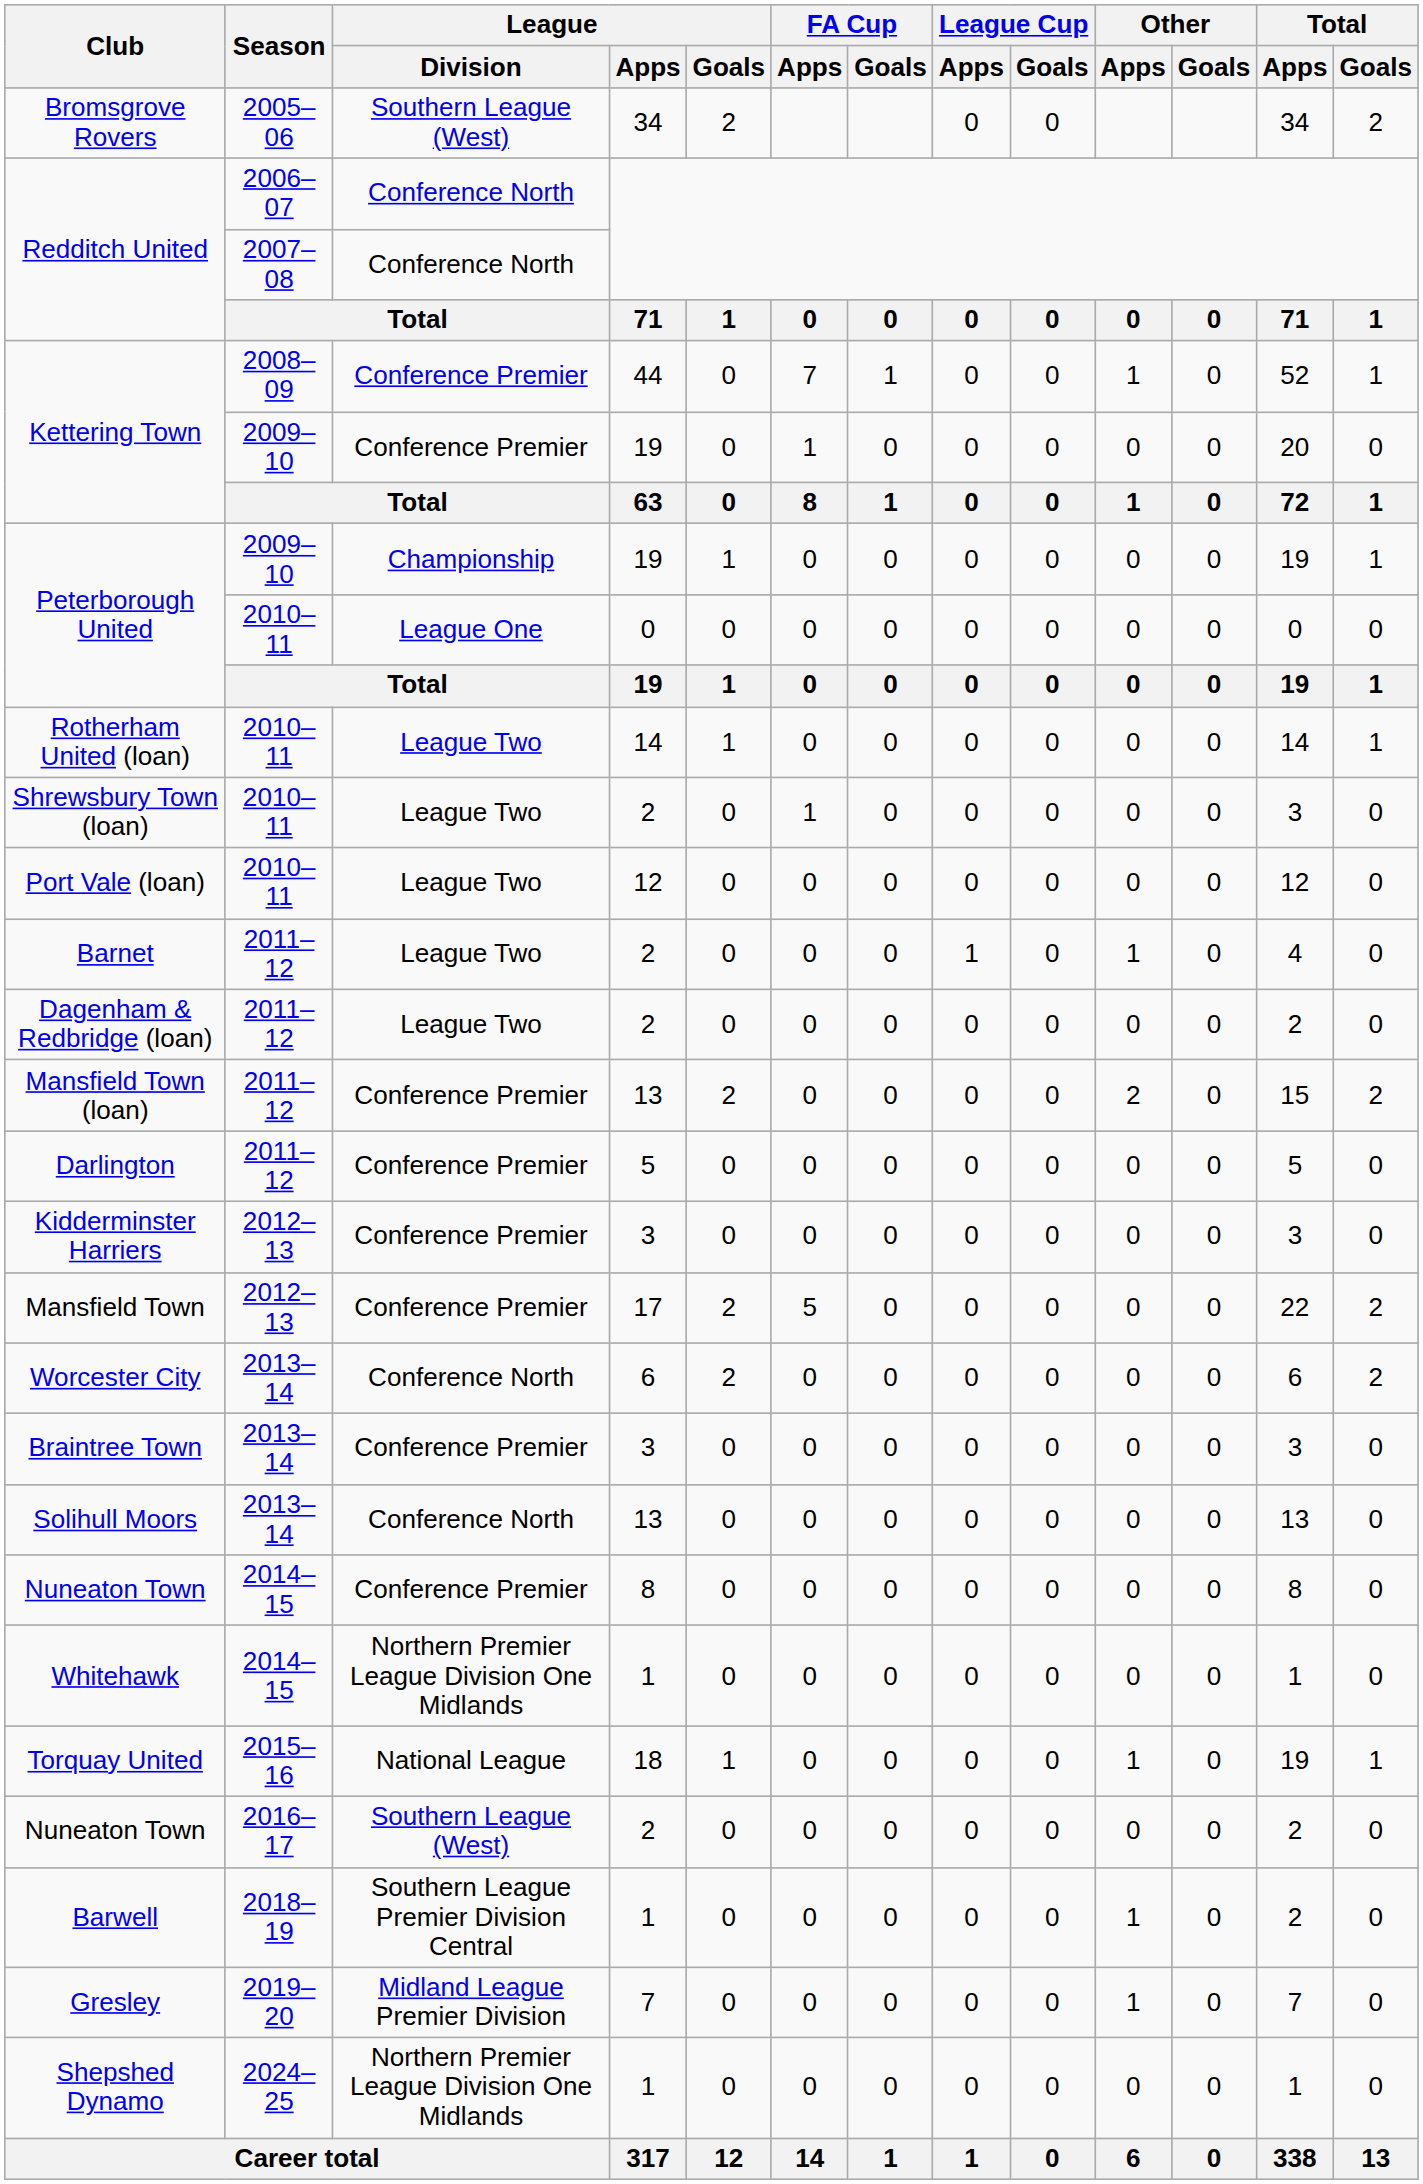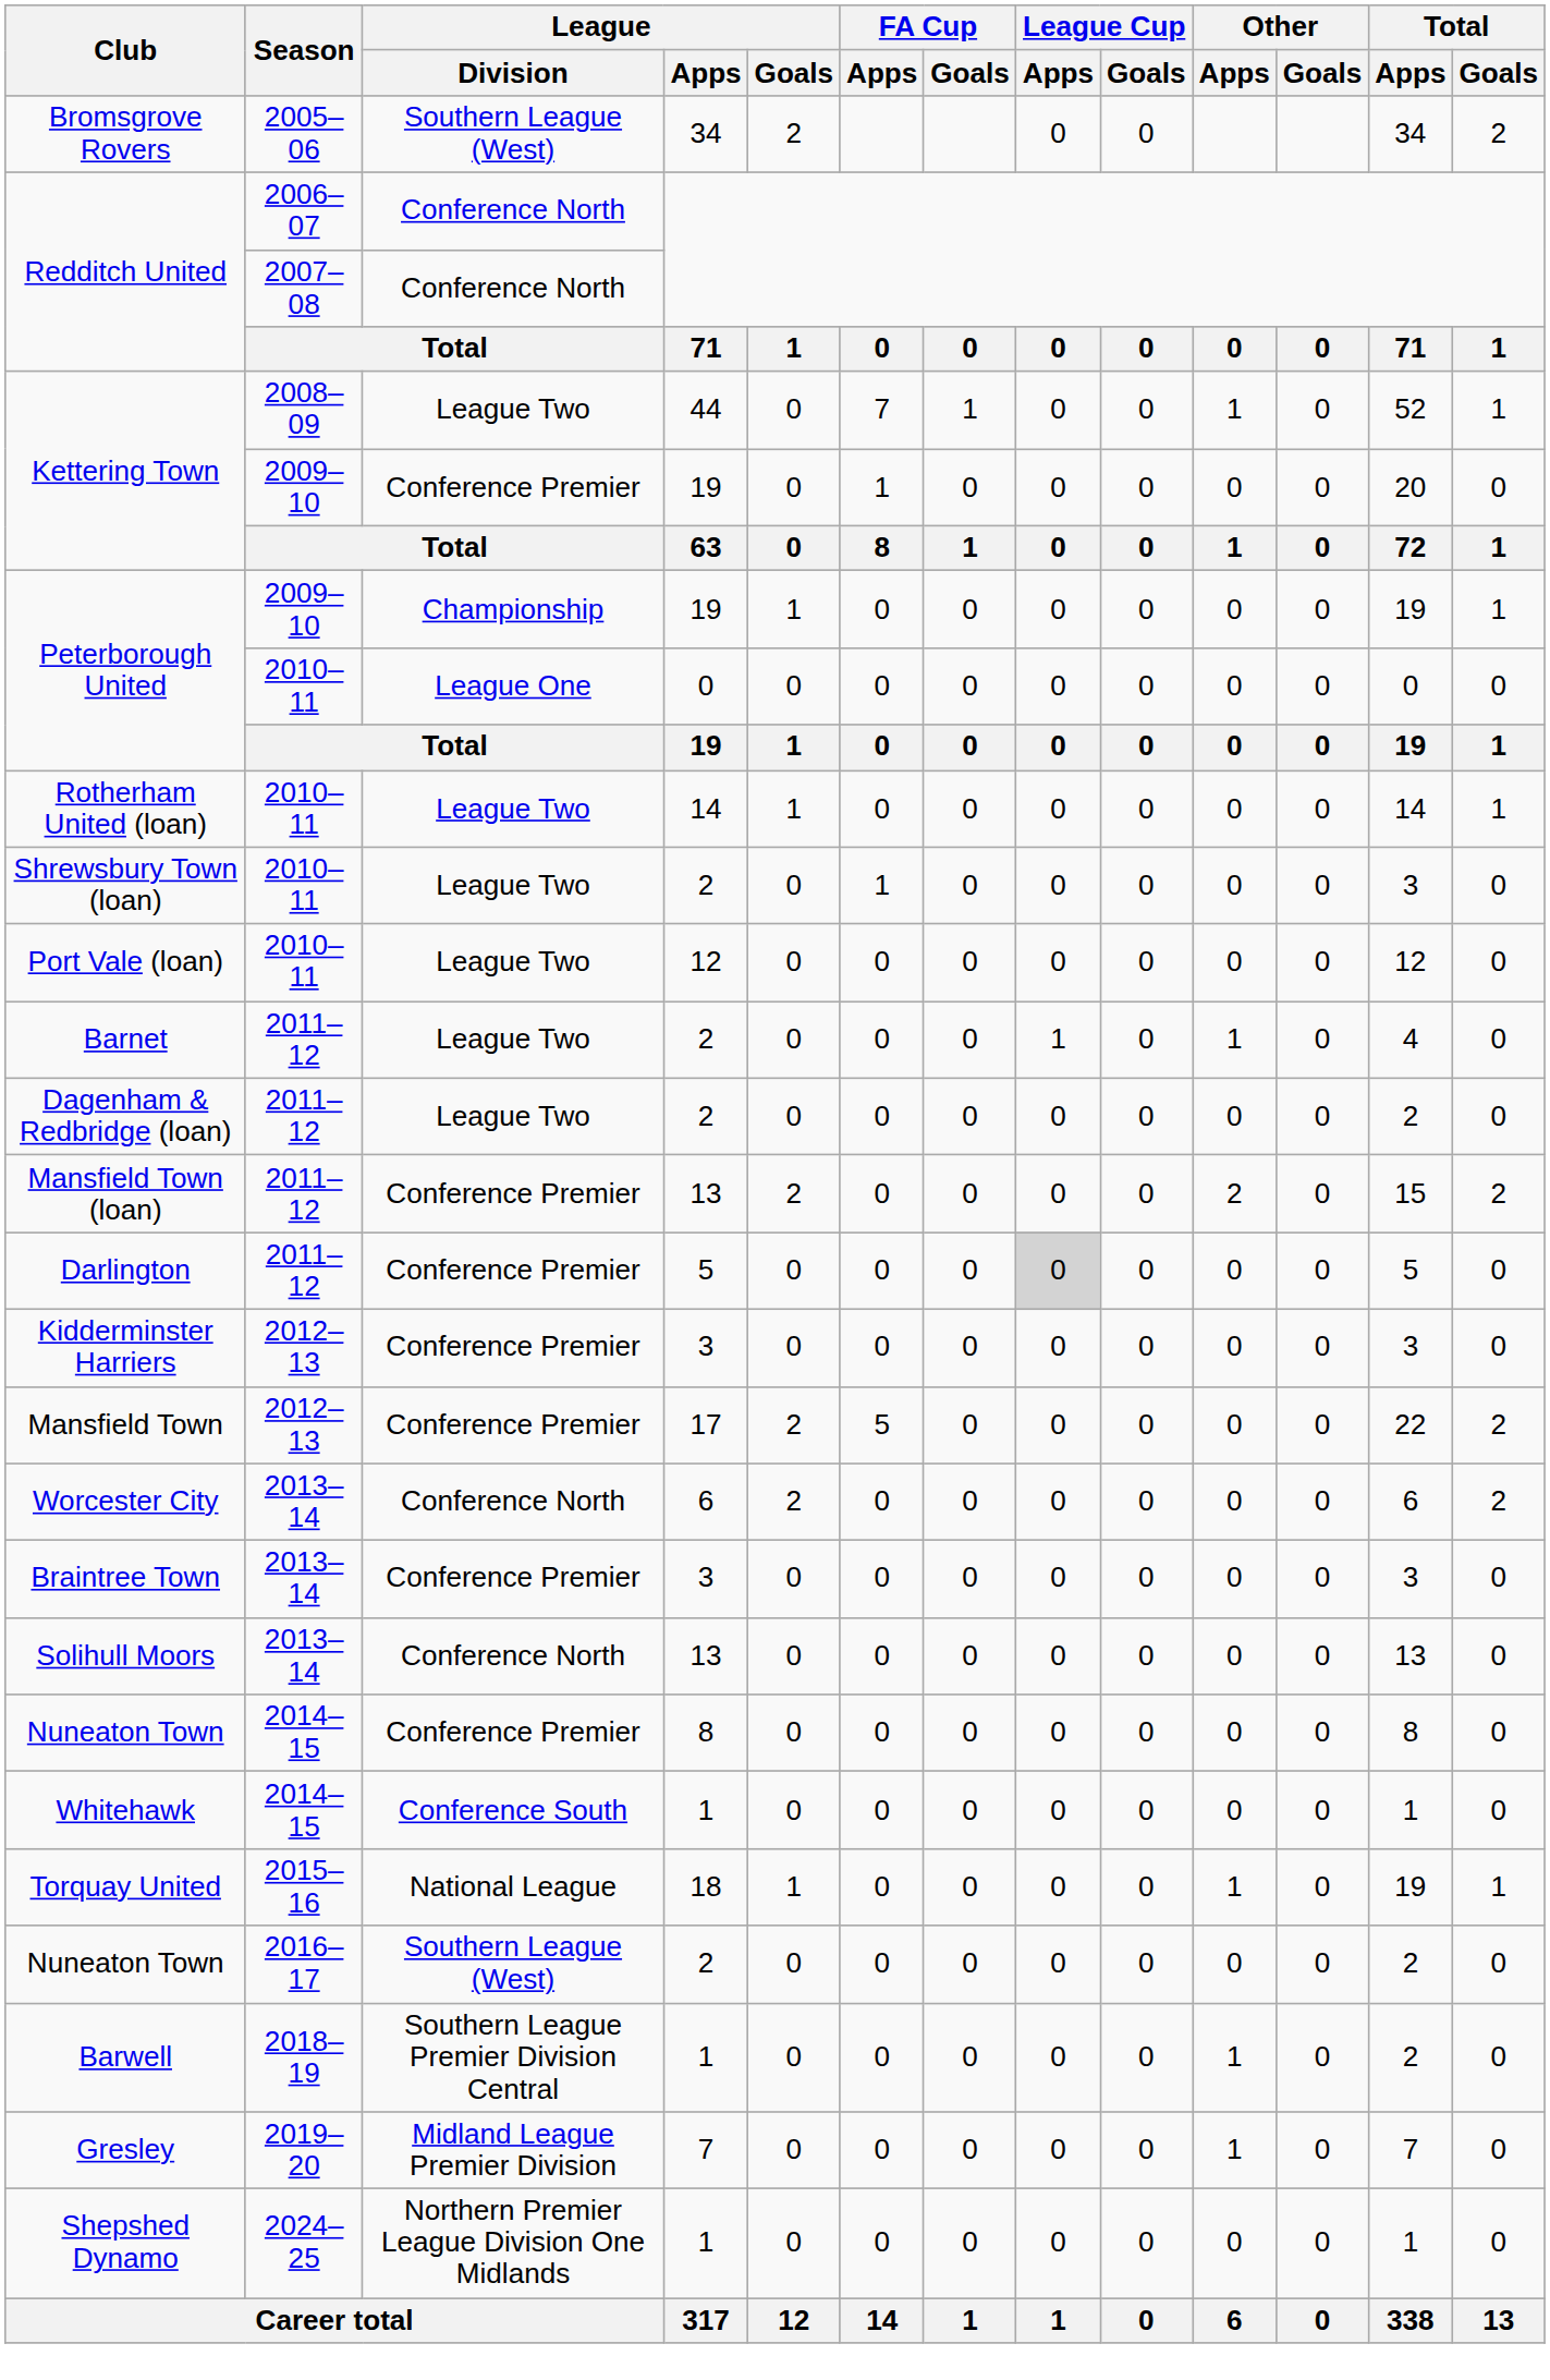Kettering Town / 2008–09 | League / Division: Conference Premier -> League Two
Darlington | League Cup / Apps: no background -> lightgrey background
Whitehawk | League / Division: Northern Premier League Division One Midlands -> Conference South
